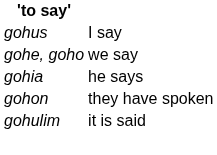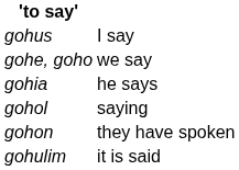+ row: gohol | saying
